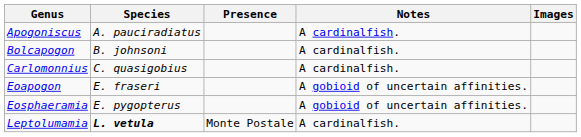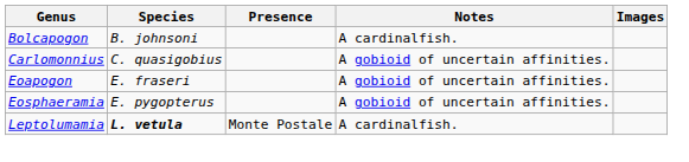- row: Apogoniscus | A. pauciradiatus | A cardinalfish.
Carlomonnius | Notes: A cardinalfish. -> A gobioid of uncertain affinities.
